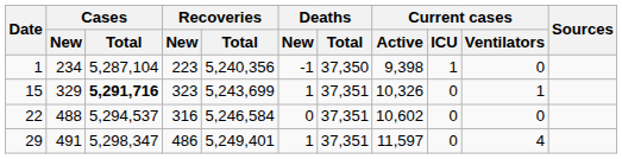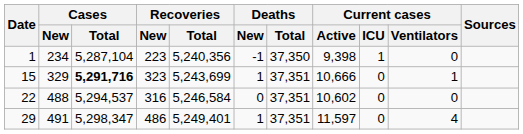15 | Current cases / Active: 10,326 -> 10,666
